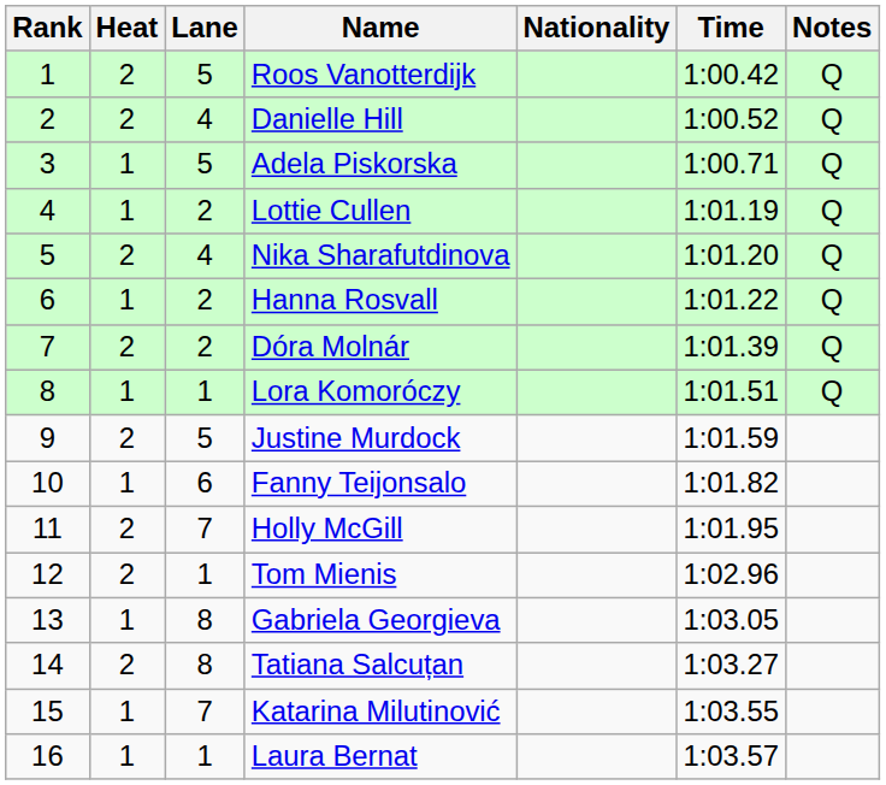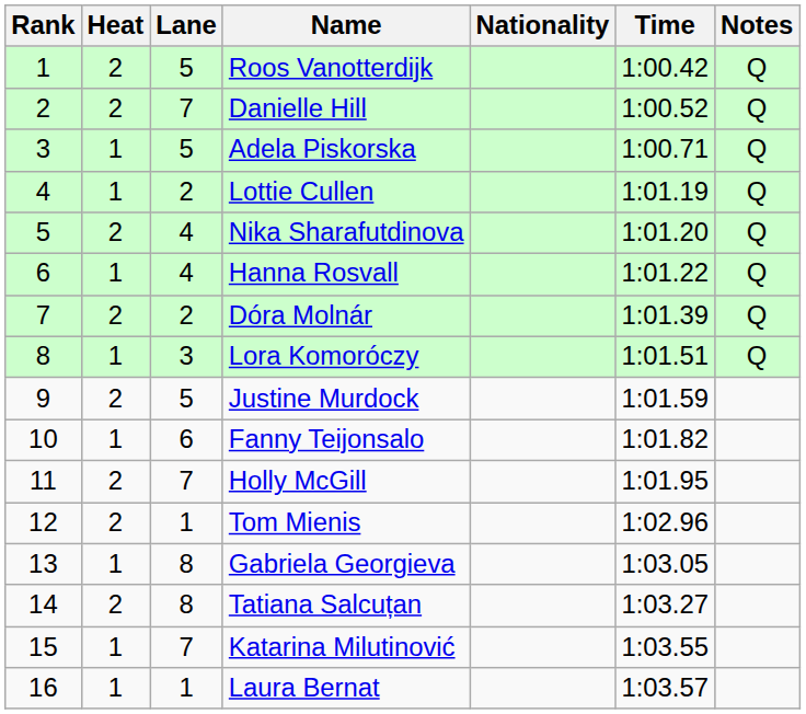Danielle Hill | Lane: 4 -> 7
Hanna Rosvall | Lane: 2 -> 4
Lora Komoróczy | Lane: 1 -> 3
